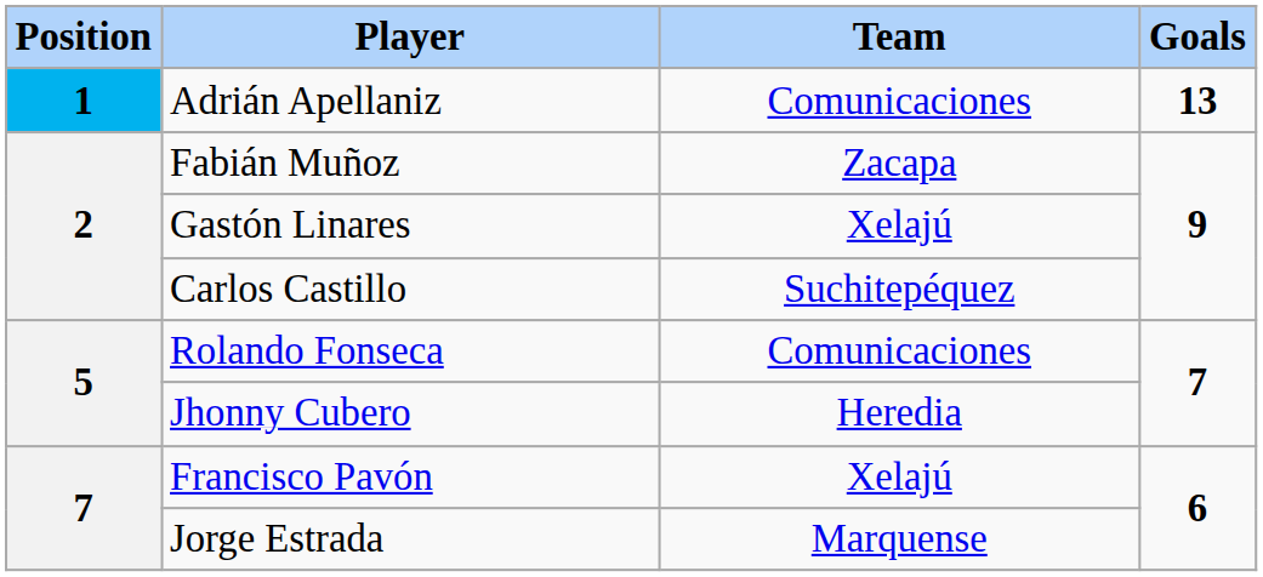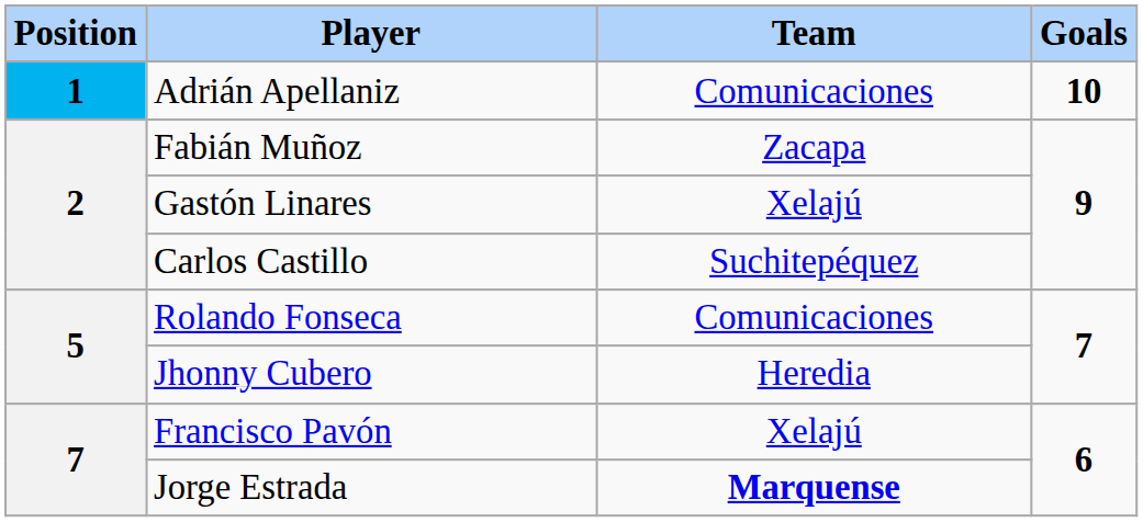Adrián Apellaniz | Goals: 13 -> 10
Jorge Estrada | Team: normal -> bold
